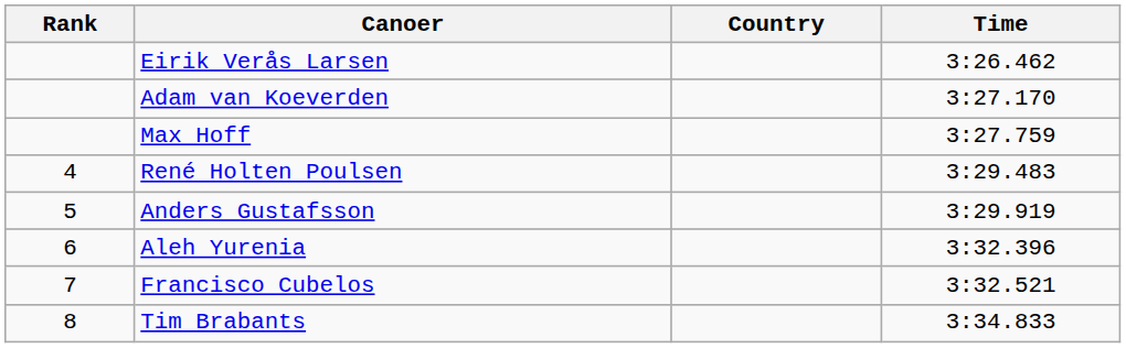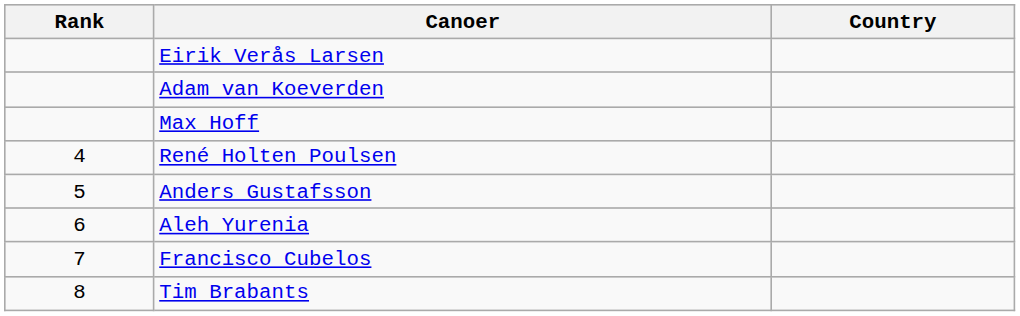- column: Time | 3:26.462 | 3:27.170 | 3:27.759 | 3:29.483 | 3:29.919 | 3:32.396 | 3:32.521 | 3:34.833
